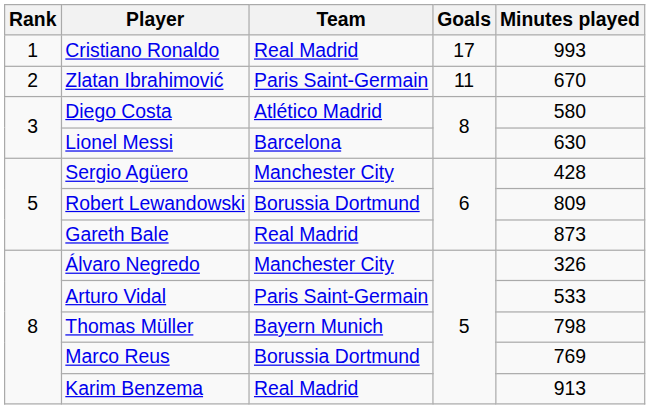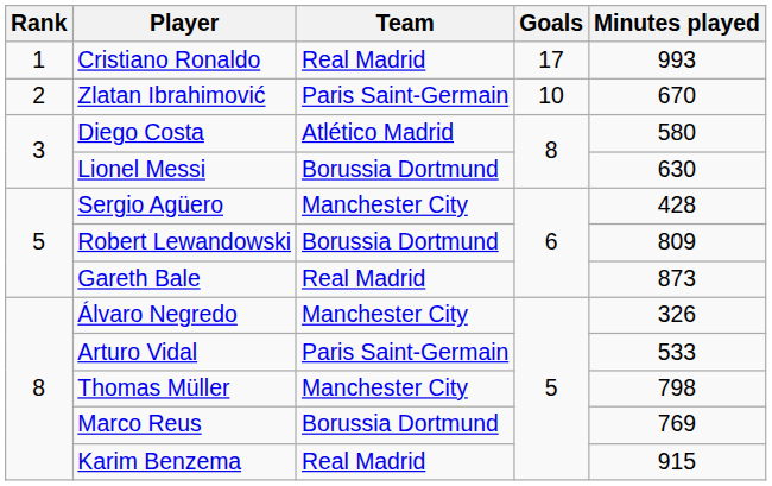Zlatan Ibrahimović | Goals: 11 -> 10
Lionel Messi | Team: Barcelona -> Borussia Dortmund
Thomas Müller | Team: Bayern Munich -> Manchester City
Karim Benzema | Minutes played: 913 -> 915
